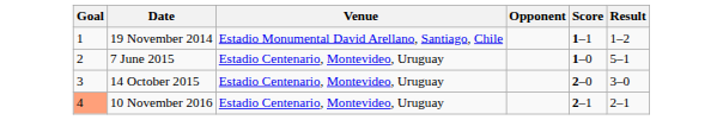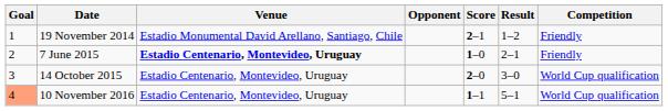+ column: Competition | Friendly | Friendly | World Cup qualification | World Cup qualification
19 November 2014 | Score: 1–1 -> 2–1
7 June 2015 | Venue: normal -> bold
7 June 2015 | Result: 5–1 -> 2–1
10 November 2016 | Score: 2–1 -> 1–1
10 November 2016 | Result: 2–1 -> 5–1
